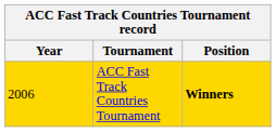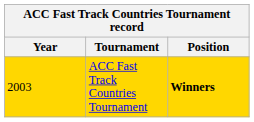ACC Fast Track Countries Tournament | Year: 2006 -> 2003
